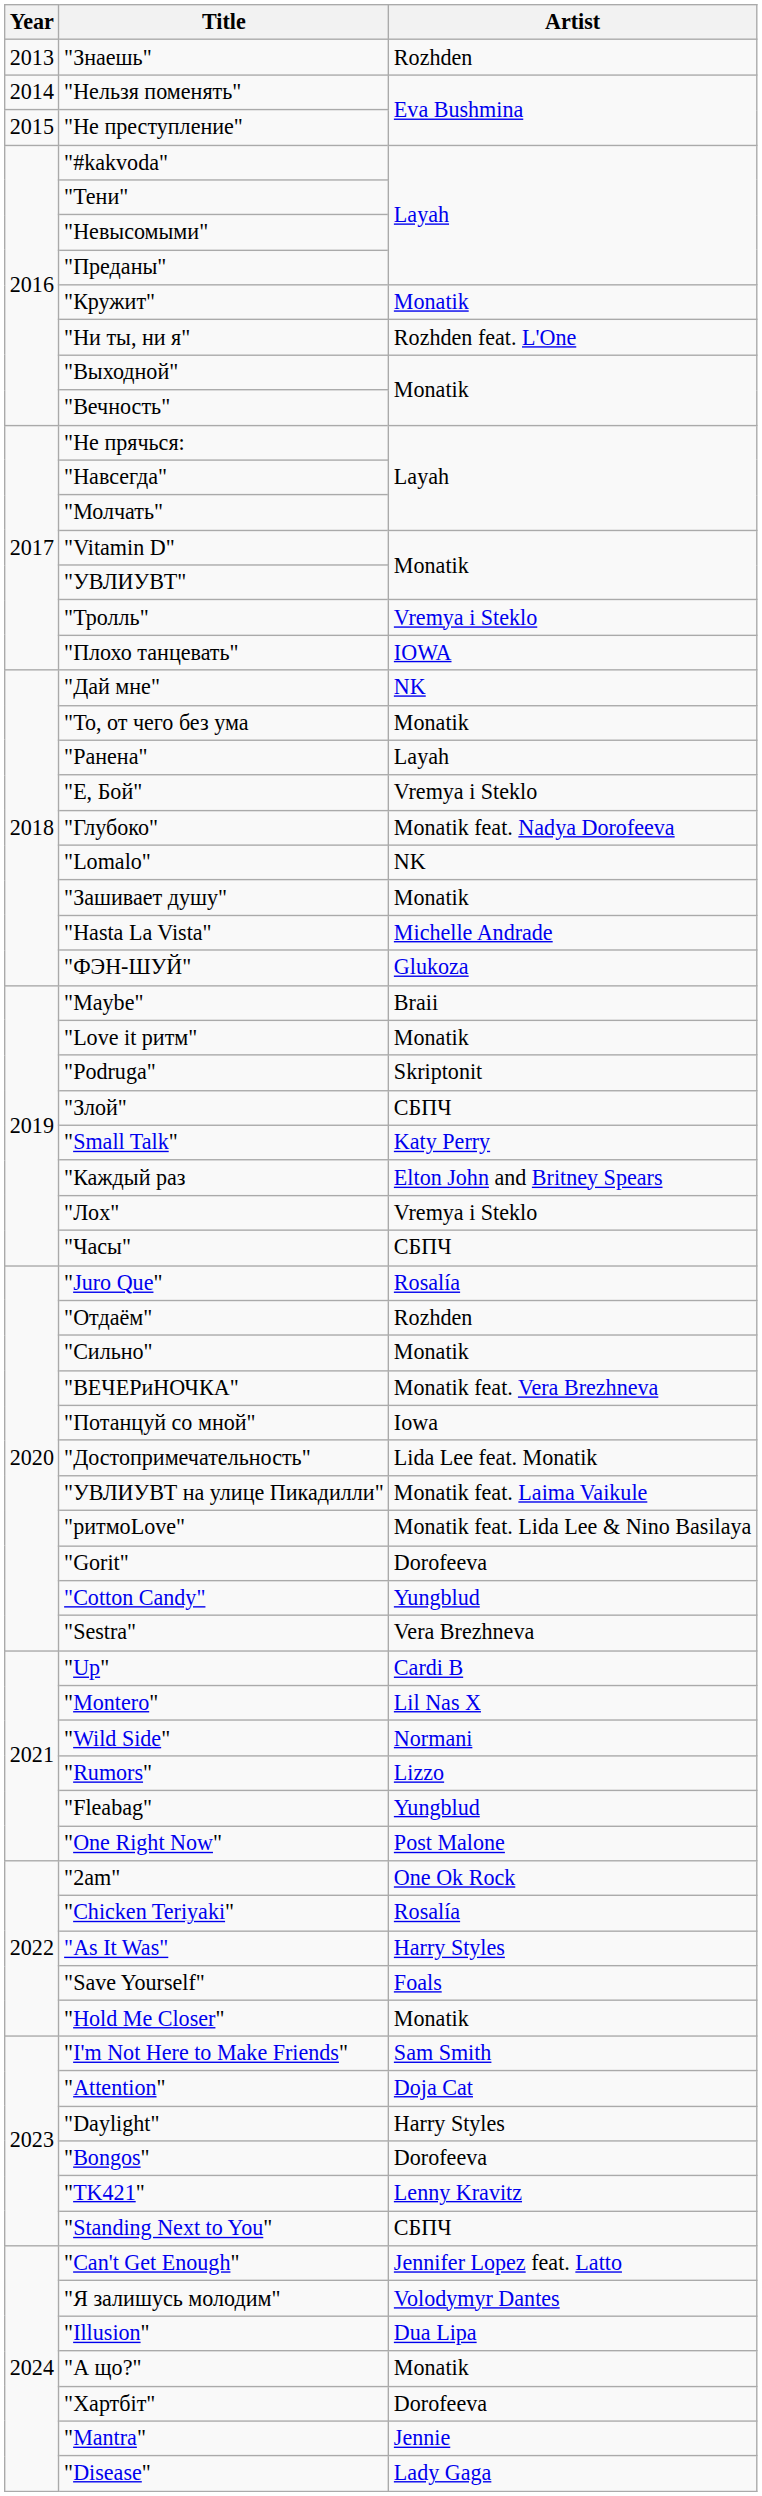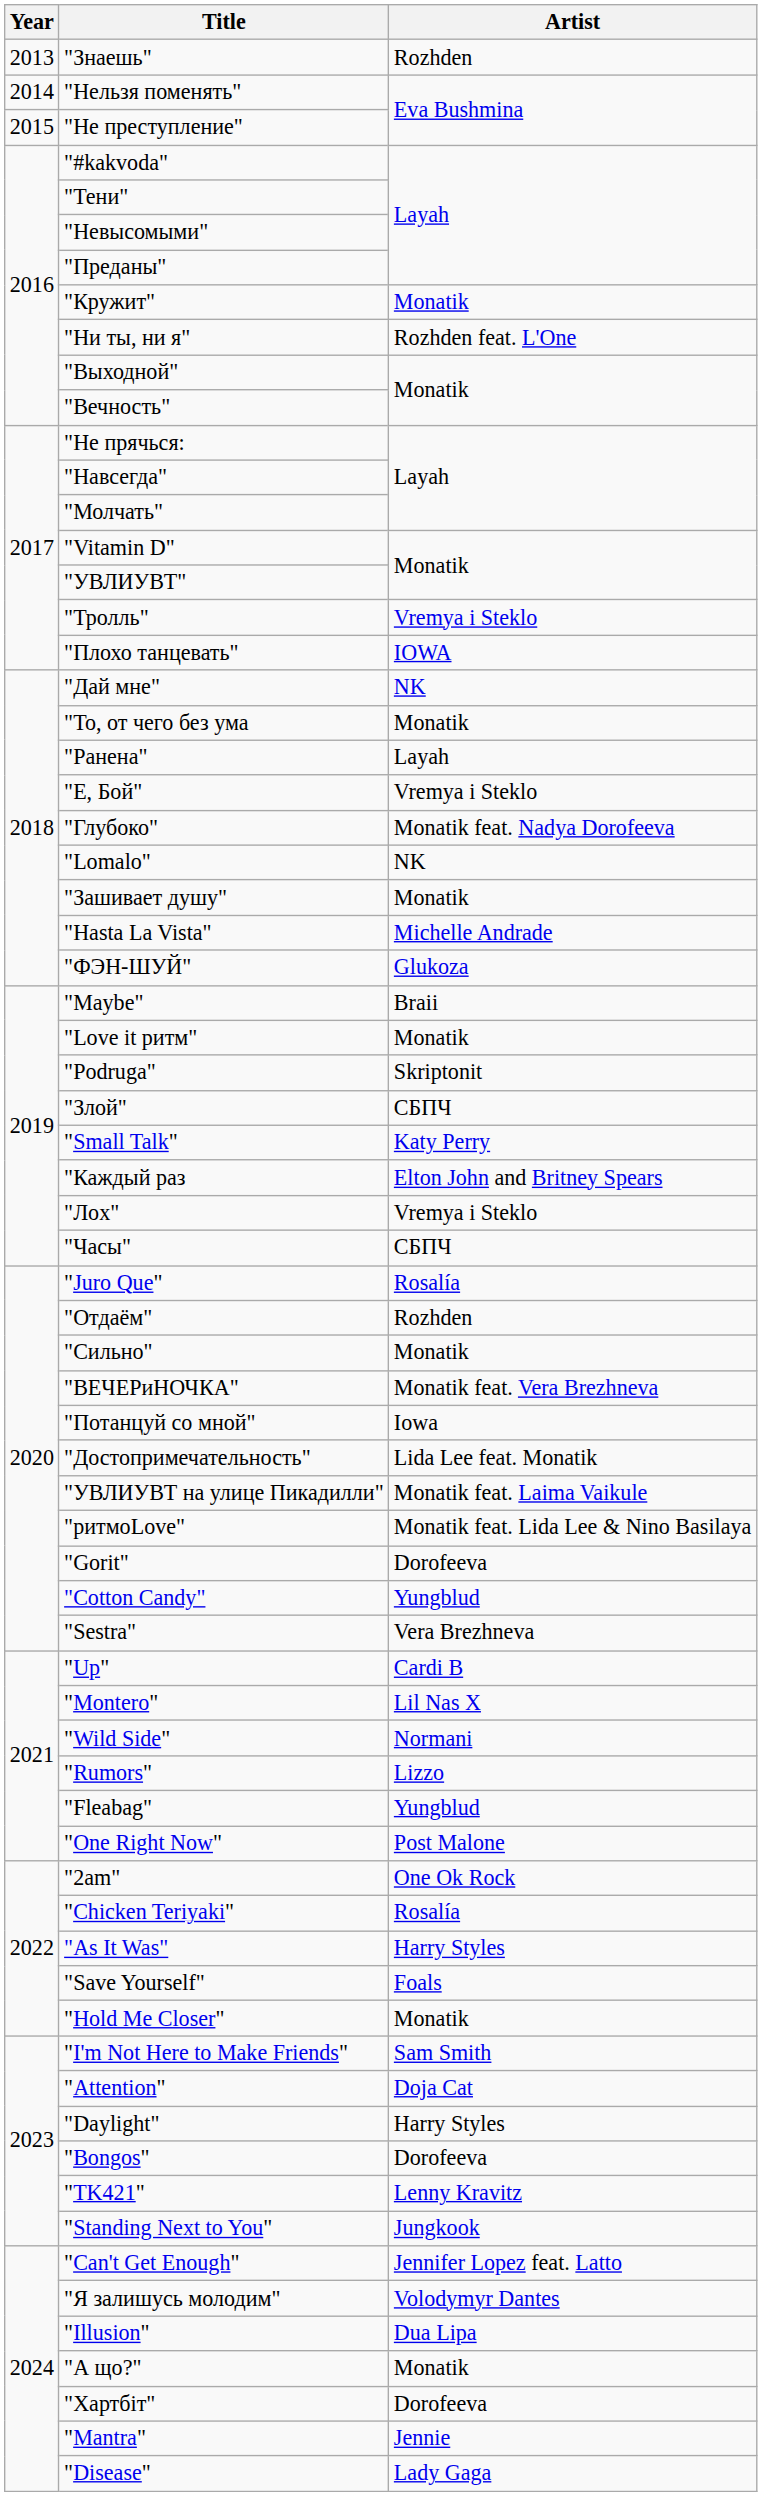"Standing Next to You" | Artist: СБПЧ -> Jungkook
